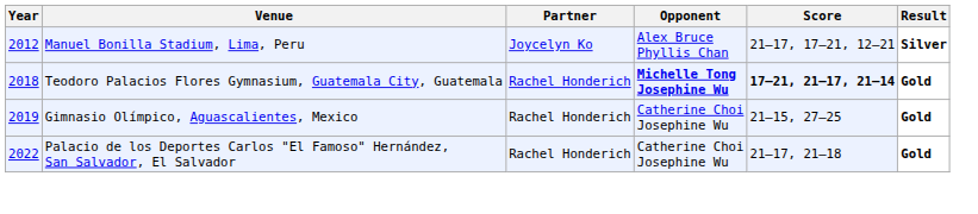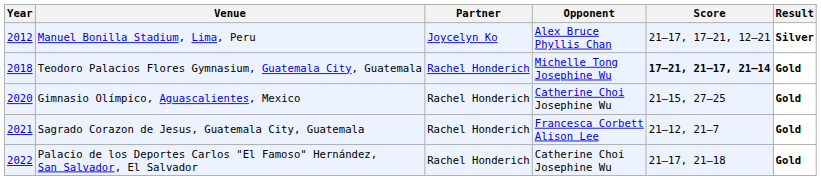Teodoro Palacios Flores Gymnasium, Guatemala City, Guatemala | Opponent: bold -> normal
Gimnasio Olímpico, Aguascalientes, Mexico | Year: 2019 -> 2020
+ row: 2021 | Sagrado Corazon de Jesus, Guatemala City, Guatemala | Rachel Honderich | Francesca Corbett Alison Lee | 21–12, 21–7 | Gold
